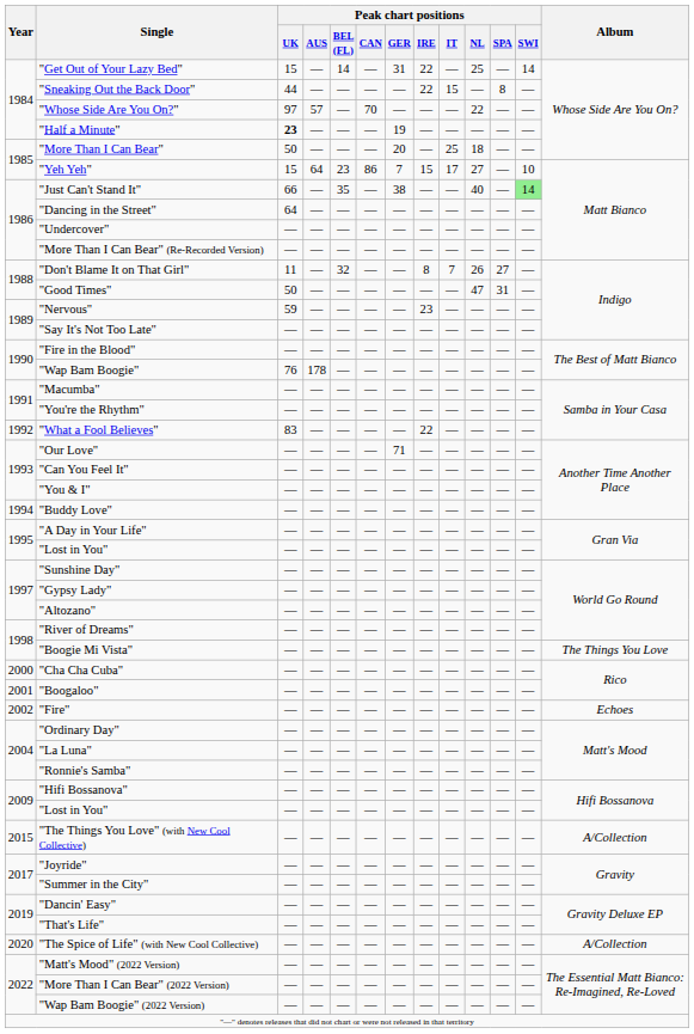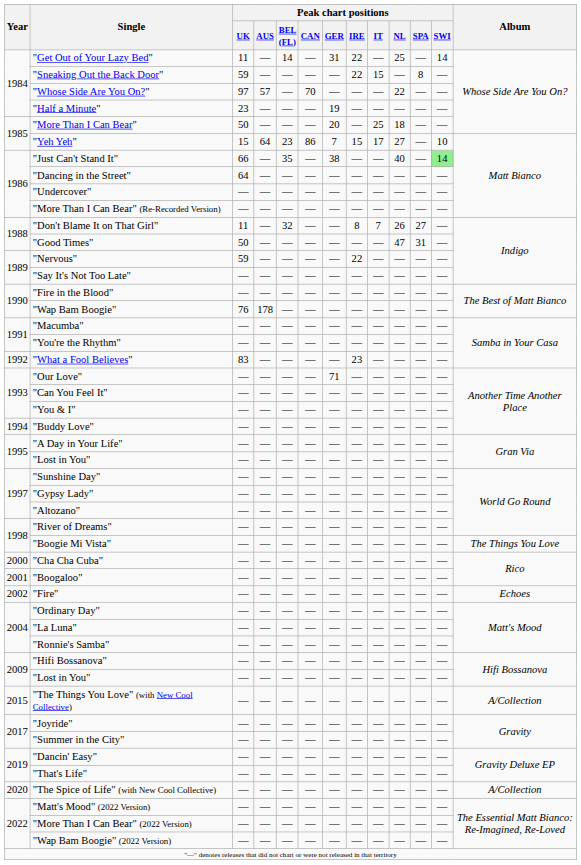"Get Out of Your Lazy Bed" | Peak chart positions / UK: 15 -> 11
"Sneaking Out the Back Door" | Peak chart positions / UK: 44 -> 59
"Half a Minute" | Peak chart positions / UK: bold -> normal
"Nervous" | Peak chart positions / IRE: 23 -> 22
"What a Fool Believes" | Peak chart positions / IRE: 22 -> 23
